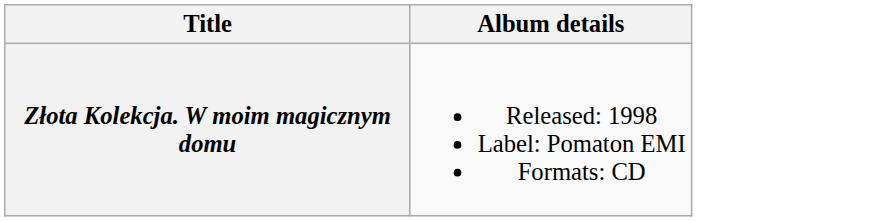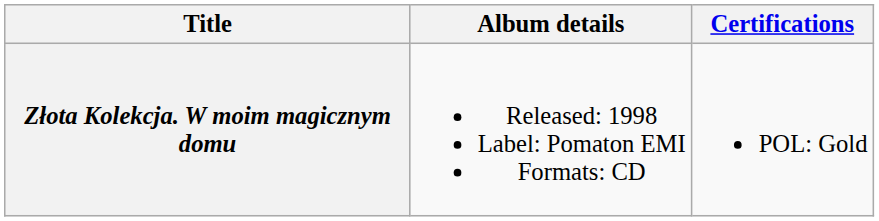+ column: Certifications | POL: Gold
